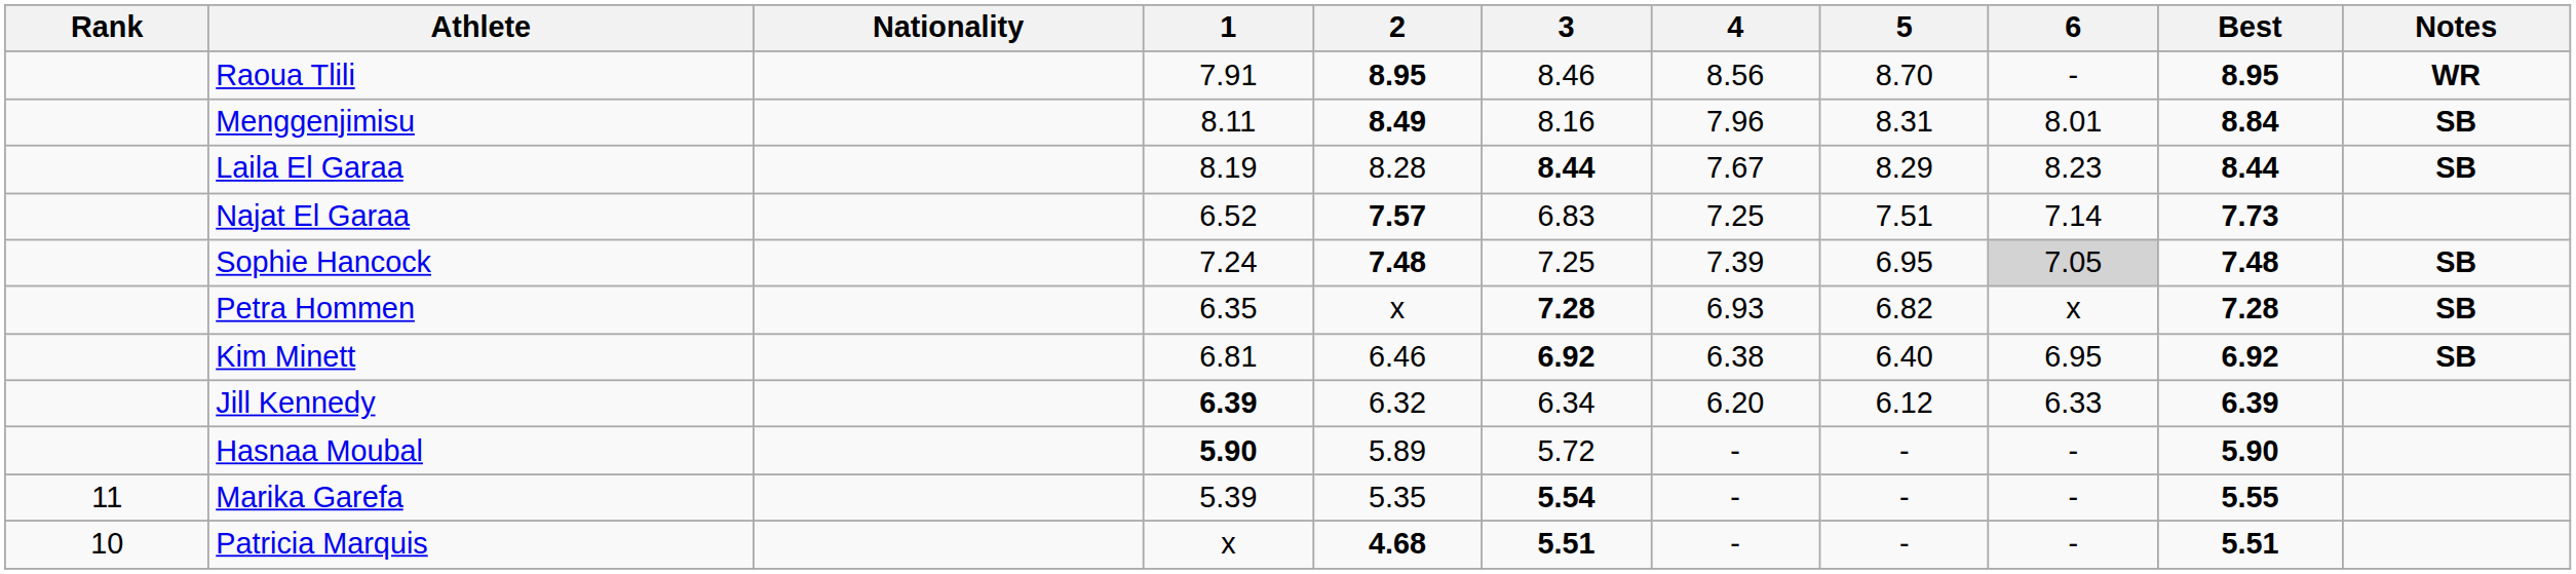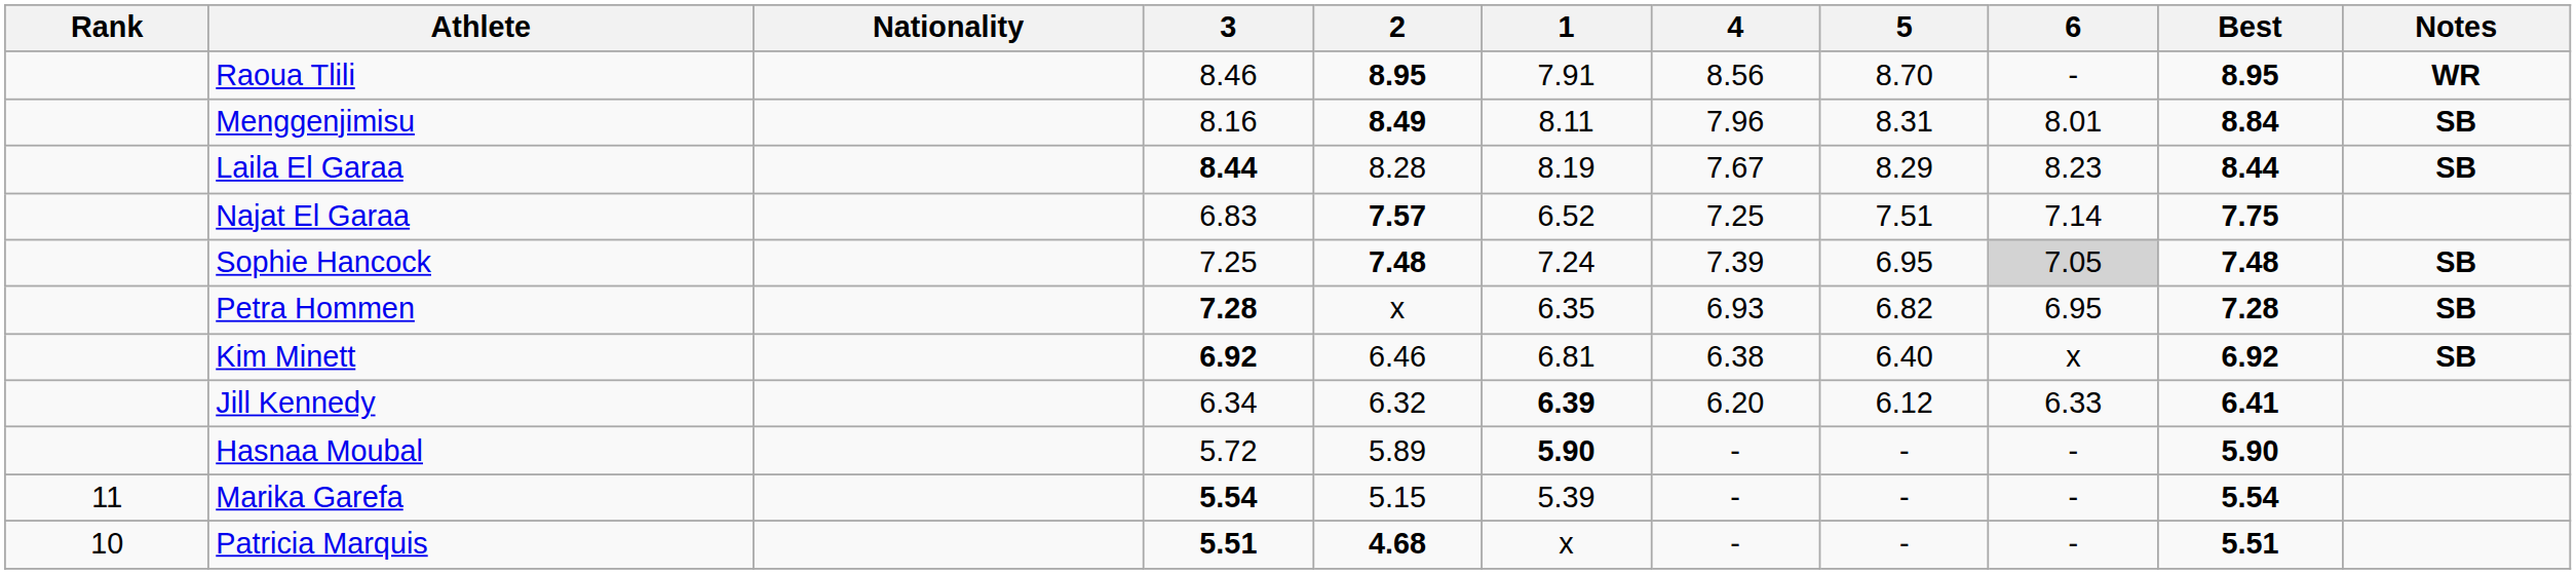columns swapped: 1 <-> 3
Najat El Garaa | Best: 7.73 -> 7.75
Petra Hommen | 6: x -> 6.95
Kim Minett | 6: 6.95 -> x
Jill Kennedy | Best: 6.39 -> 6.41
Marika Garefa | 2: 5.35 -> 5.15
Marika Garefa | Best: 5.55 -> 5.54
